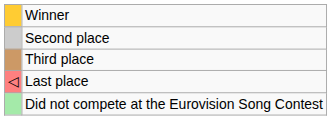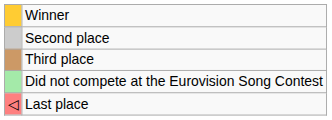rows swapped: Last place <-> Did not compete at the Eurovision Song Contest
